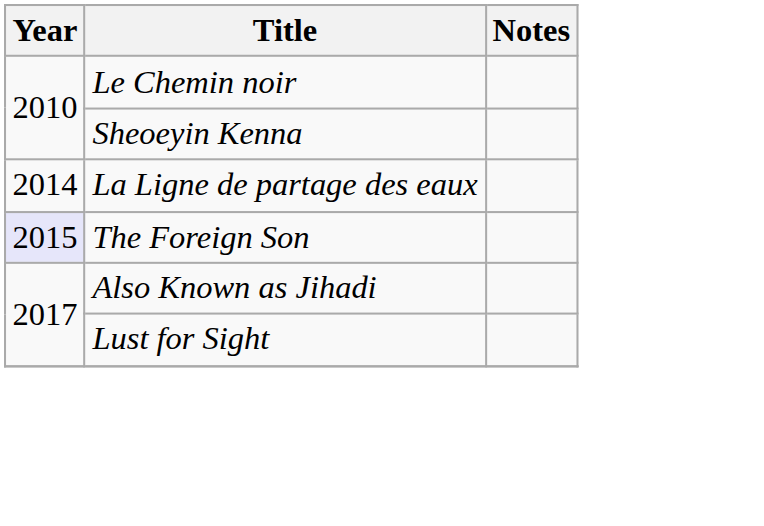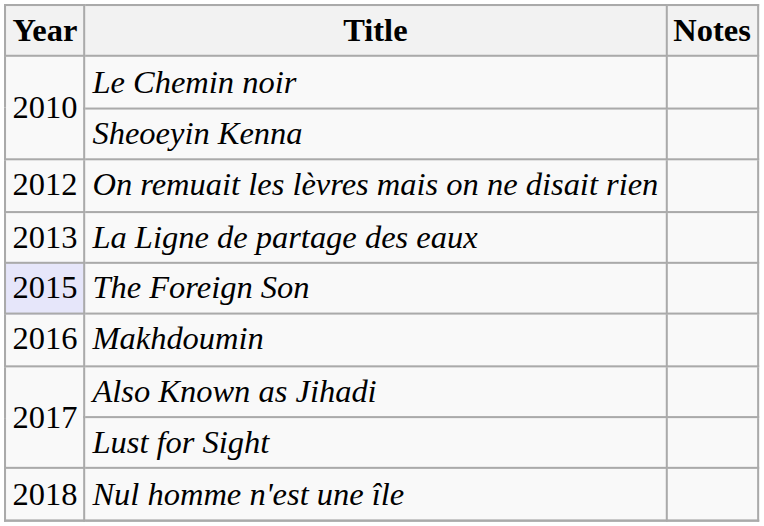+ row: 2012 | On remuait les lèvres mais on ne disait rien
La Ligne de partage des eaux | Year: 2014 -> 2013
+ row: 2016 | Makhdoumin
+ row: 2018 | Nul homme n'est une île
